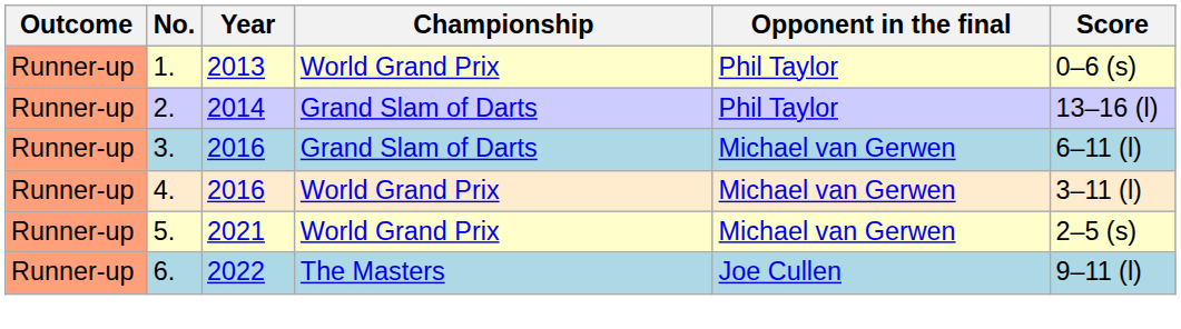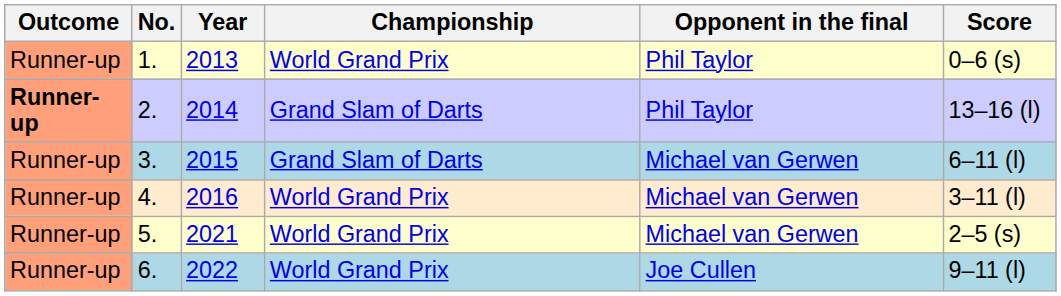2. | Outcome: normal -> bold
3. | Year: 2016 -> 2015
6. | Championship: The Masters -> World Grand Prix
